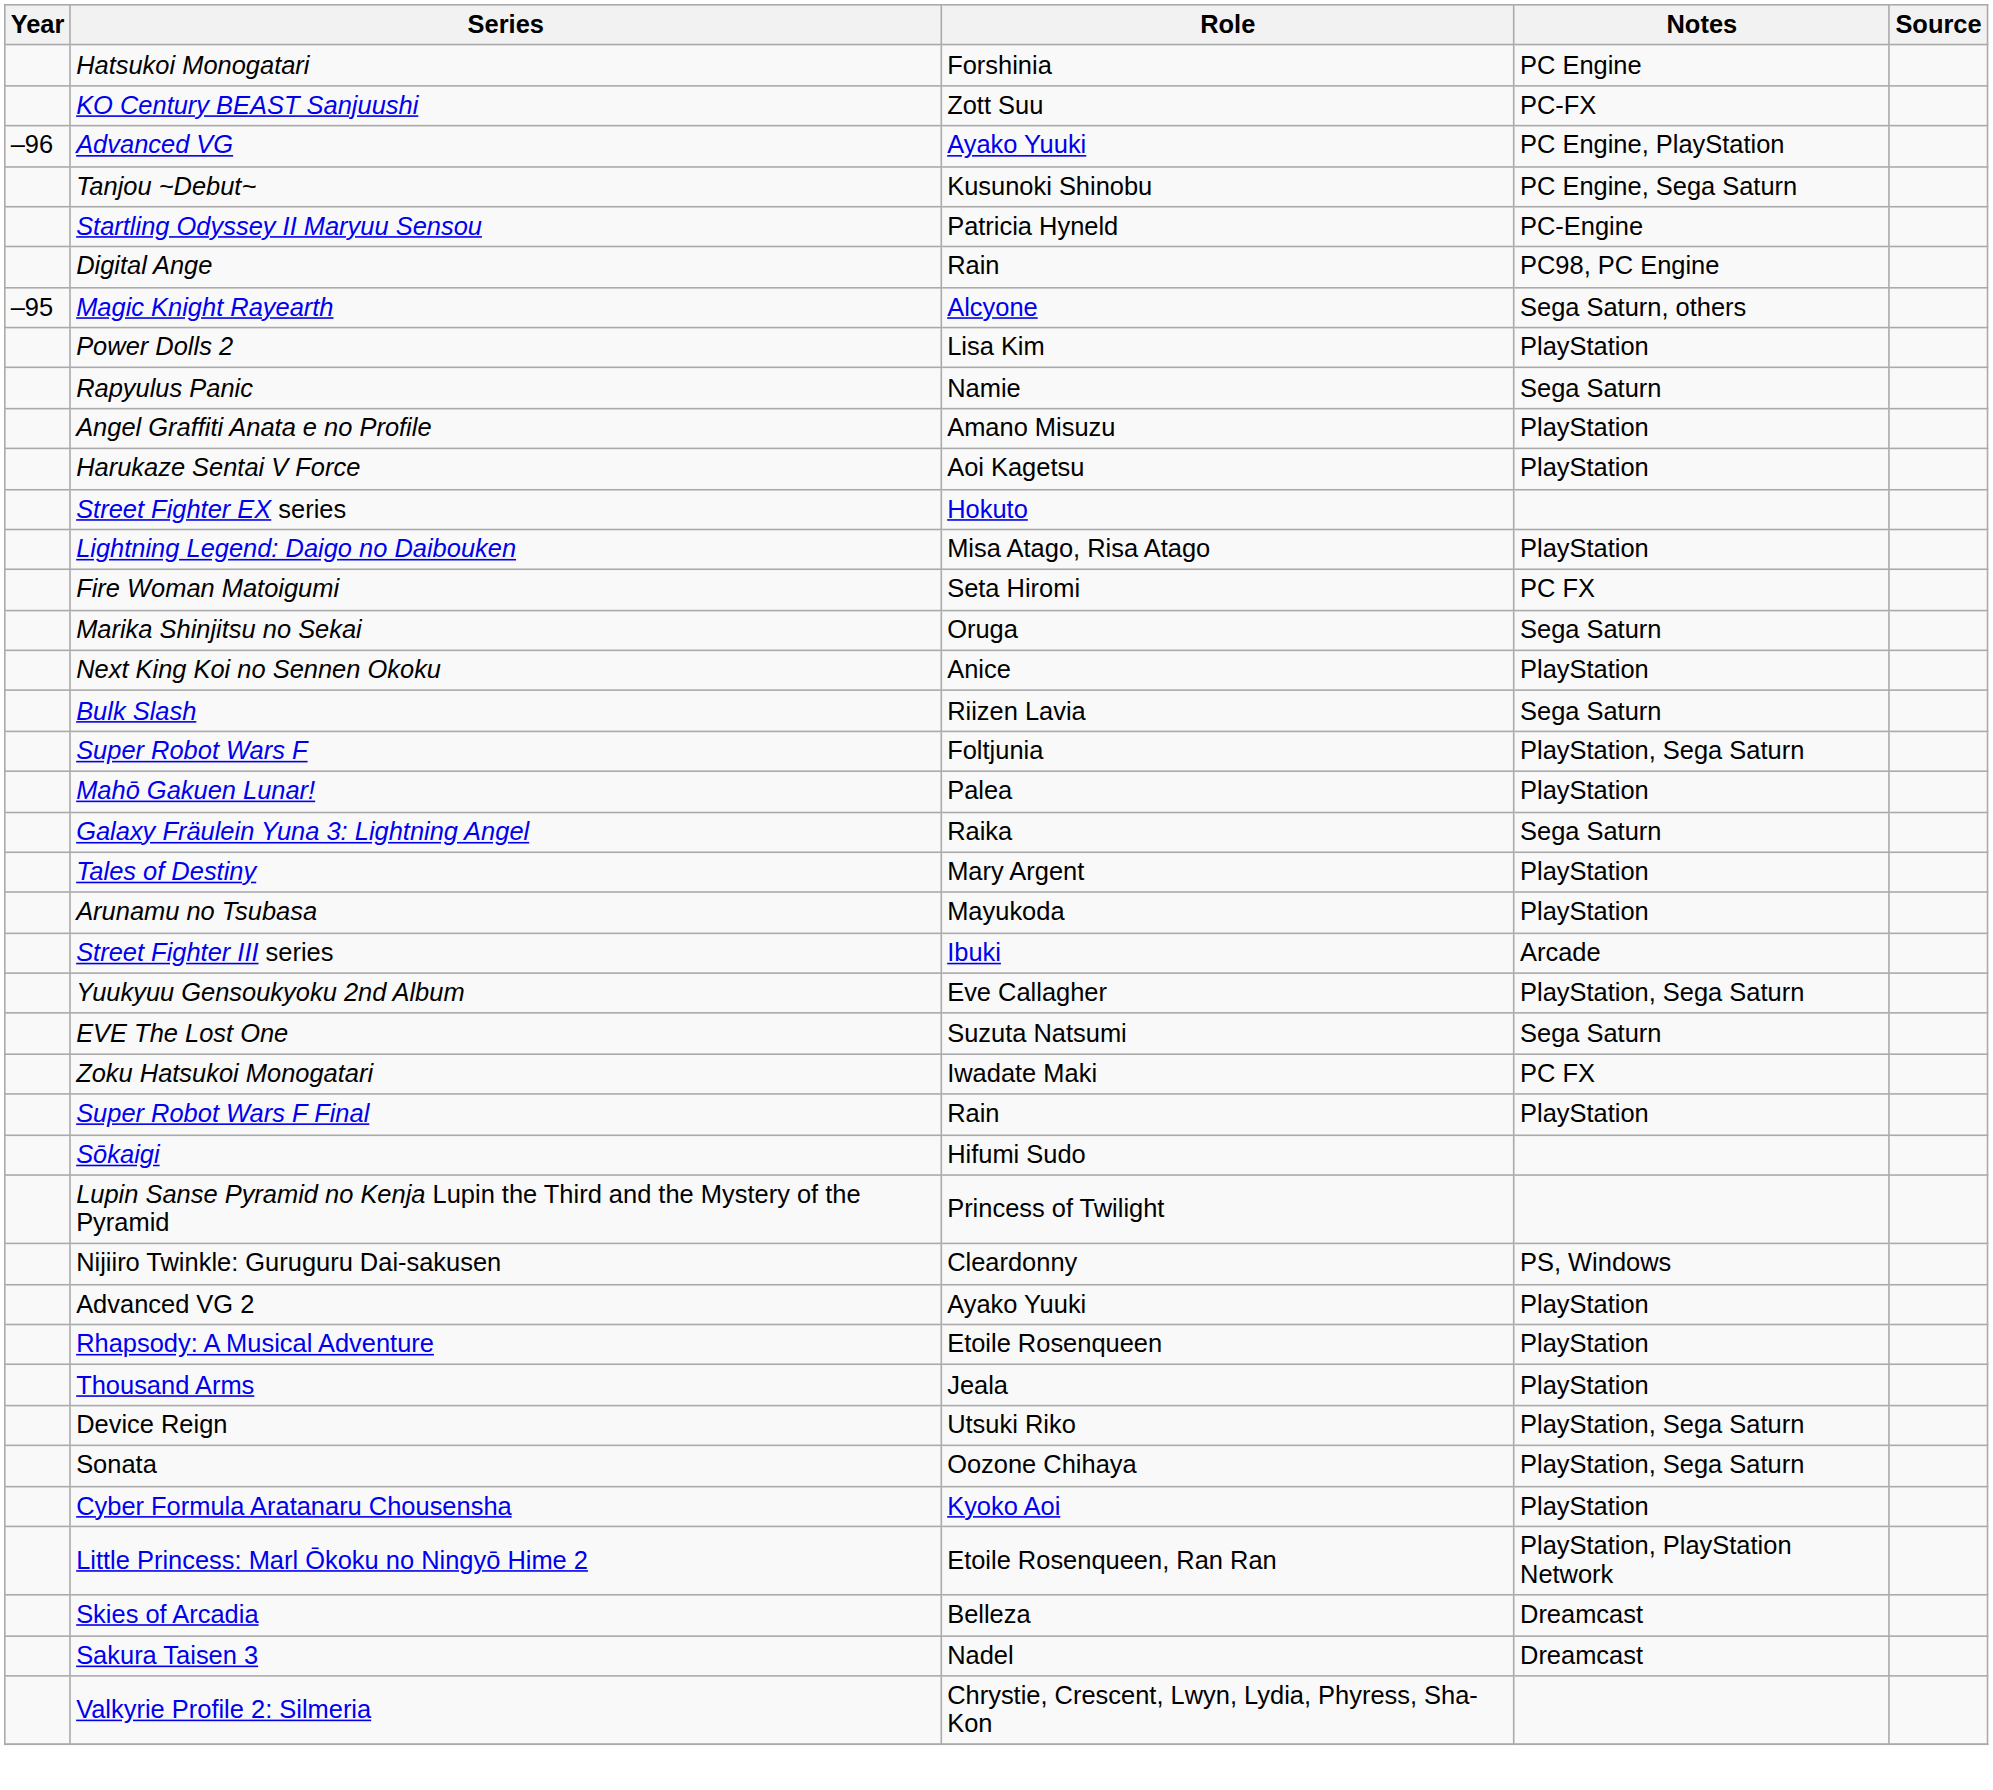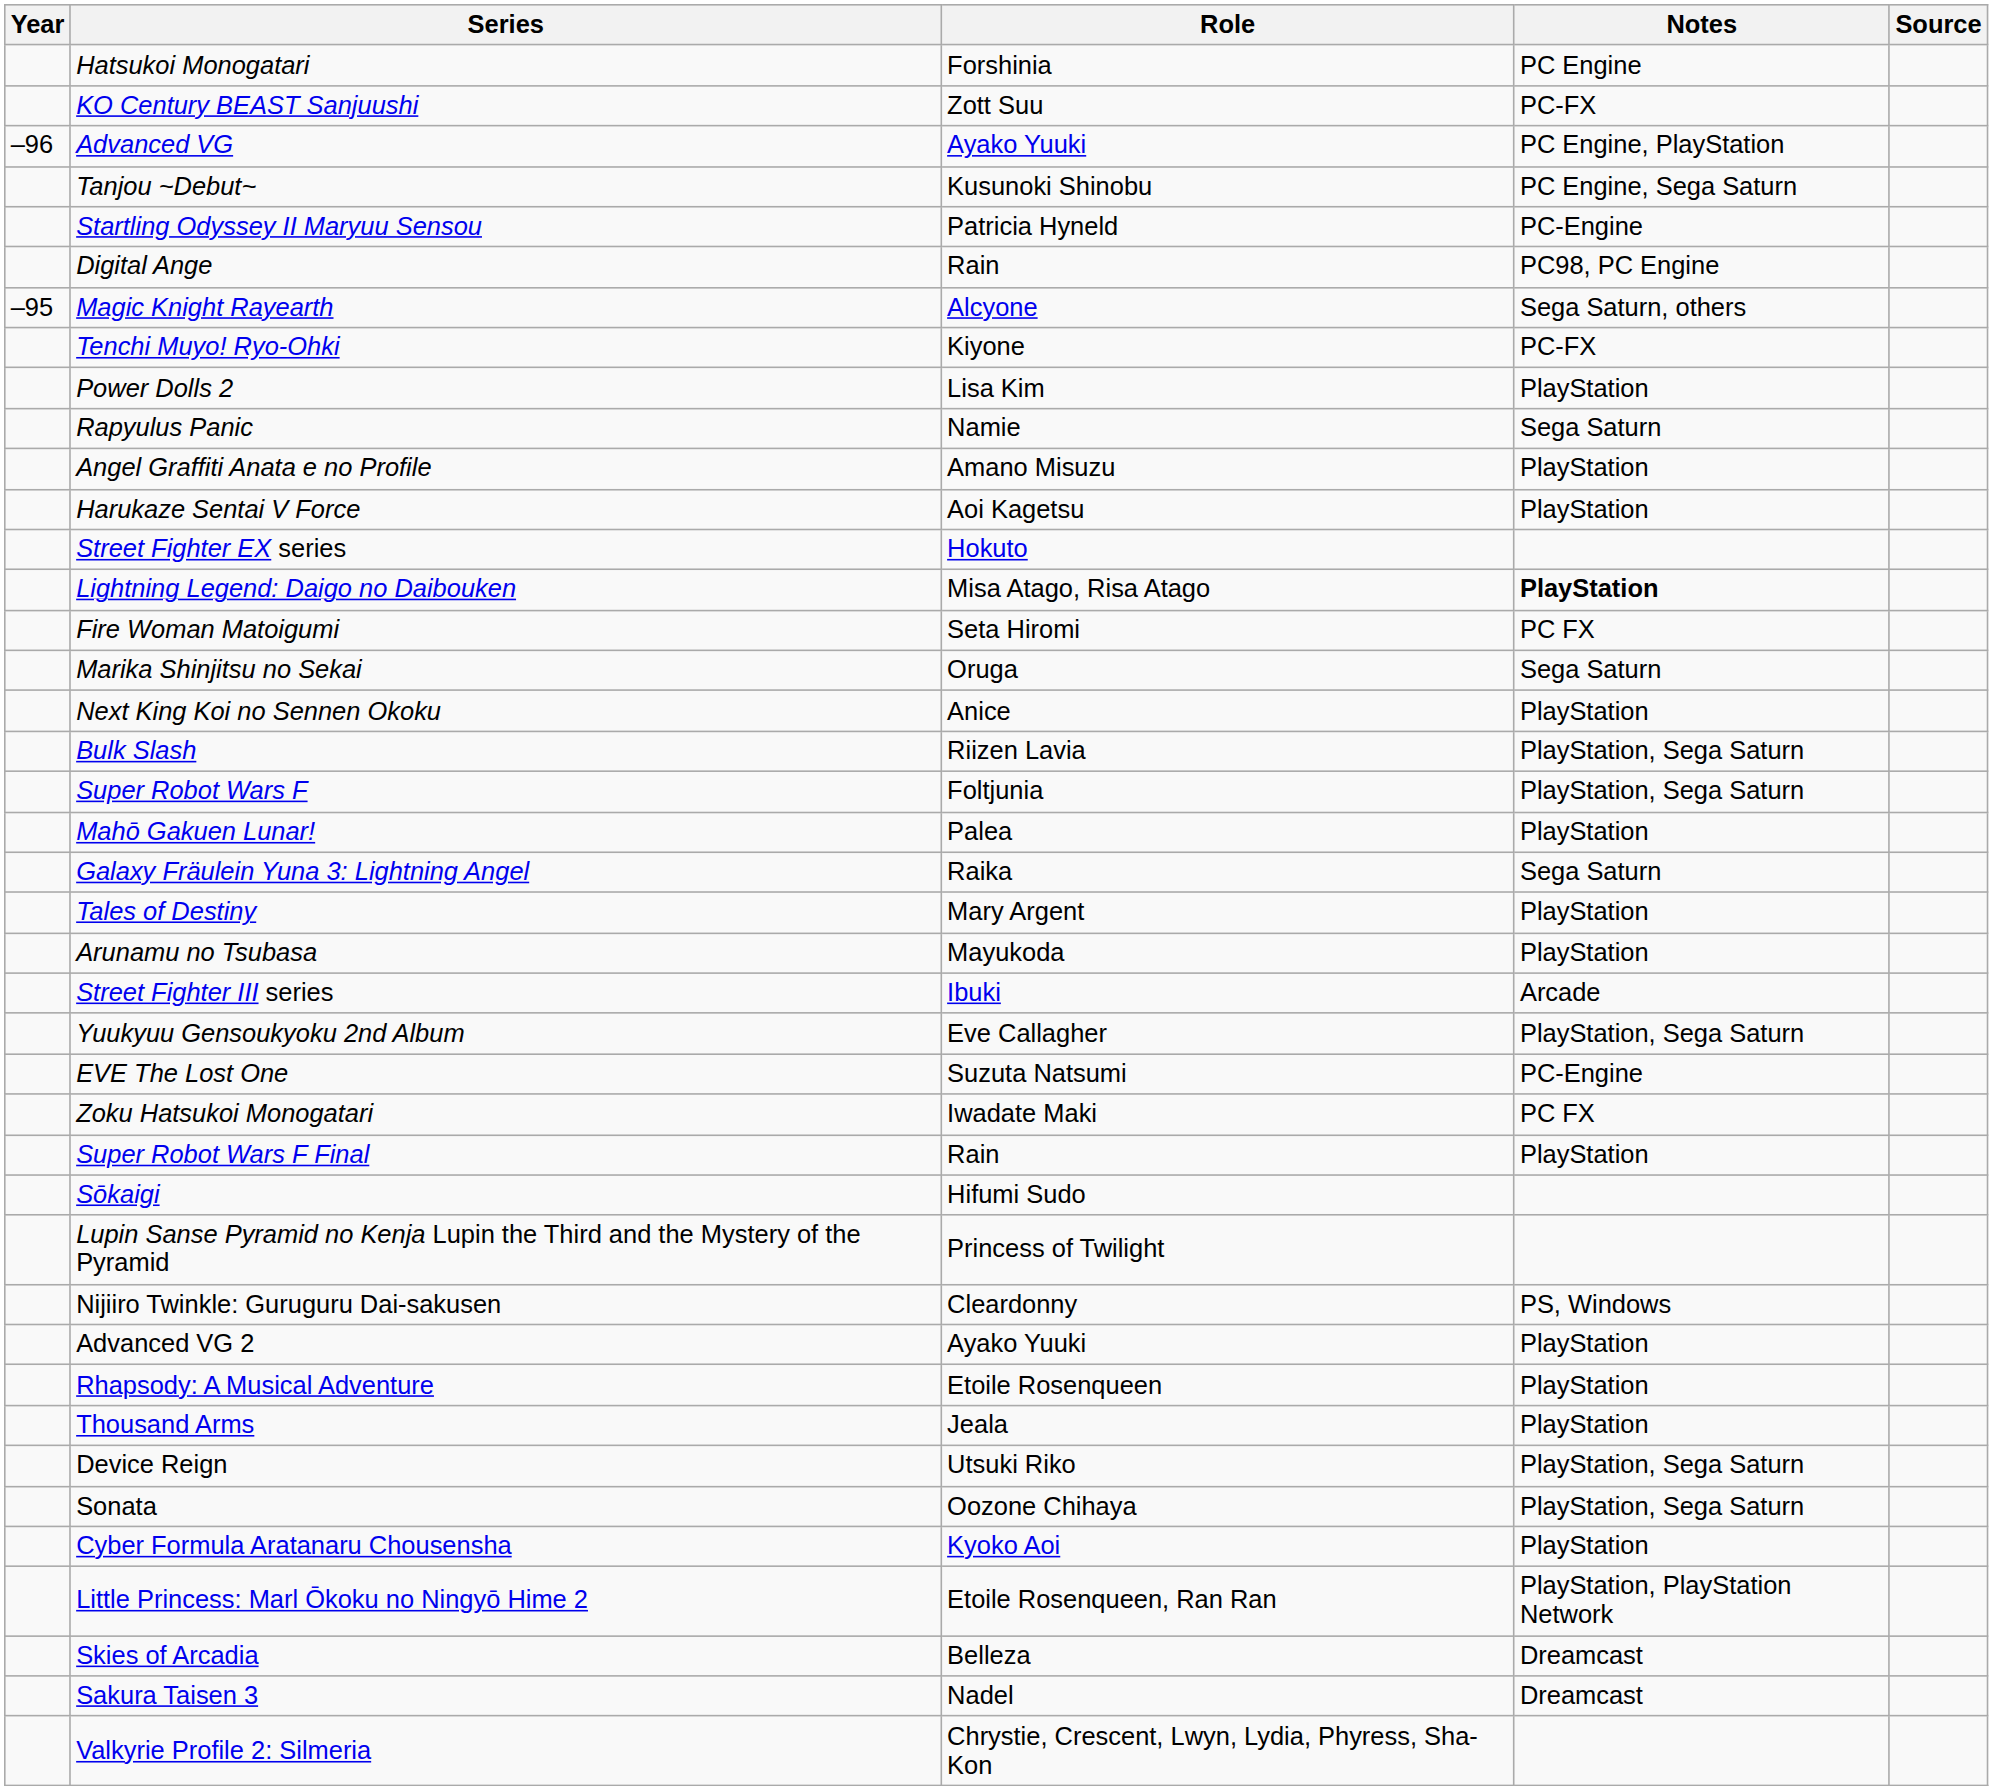+ row: Tenchi Muyo! Ryo-Ohki | Kiyone | PC-FX
Lightning Legend: Daigo no Daibouken | Notes: normal -> bold
Bulk Slash | Notes: Sega Saturn -> PlayStation, Sega Saturn
EVE The Lost One | Notes: Sega Saturn -> PC-Engine
